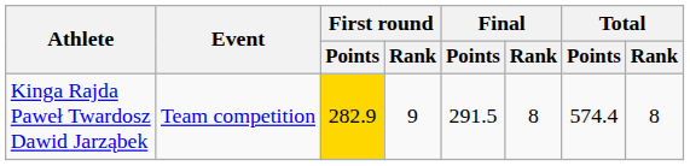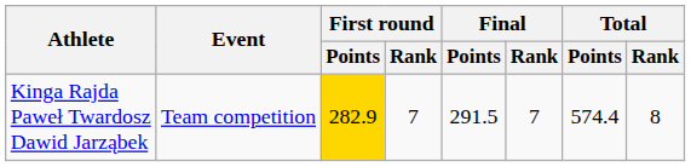Kinga Rajda Paweł Twardosz Dawid Jarząbek | First round / Rank: 9 -> 7
Kinga Rajda Paweł Twardosz Dawid Jarząbek | Final / Rank: 8 -> 7
